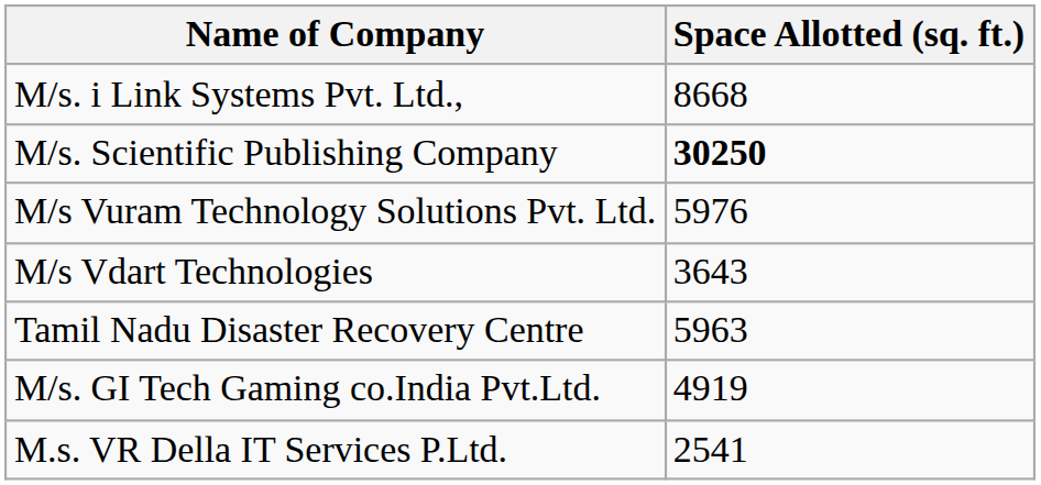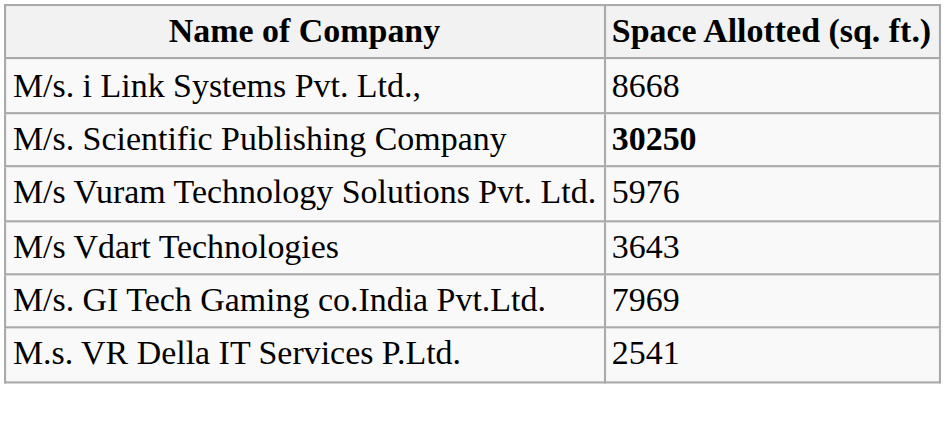- row: Tamil Nadu Disaster Recovery Centre | 5963
M/s. GI Tech Gaming co.India Pvt.Ltd. | Space Allotted (sq. ft.): 4919 -> 7969
